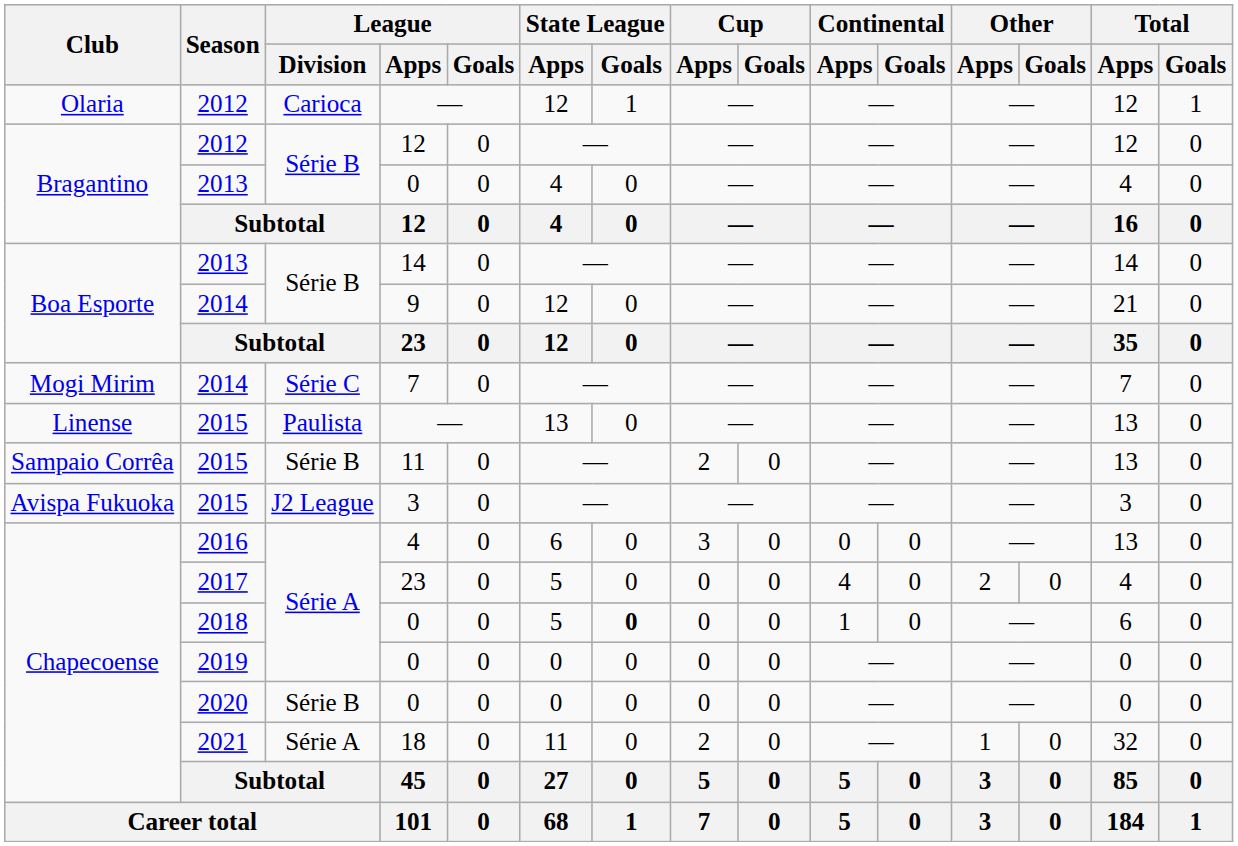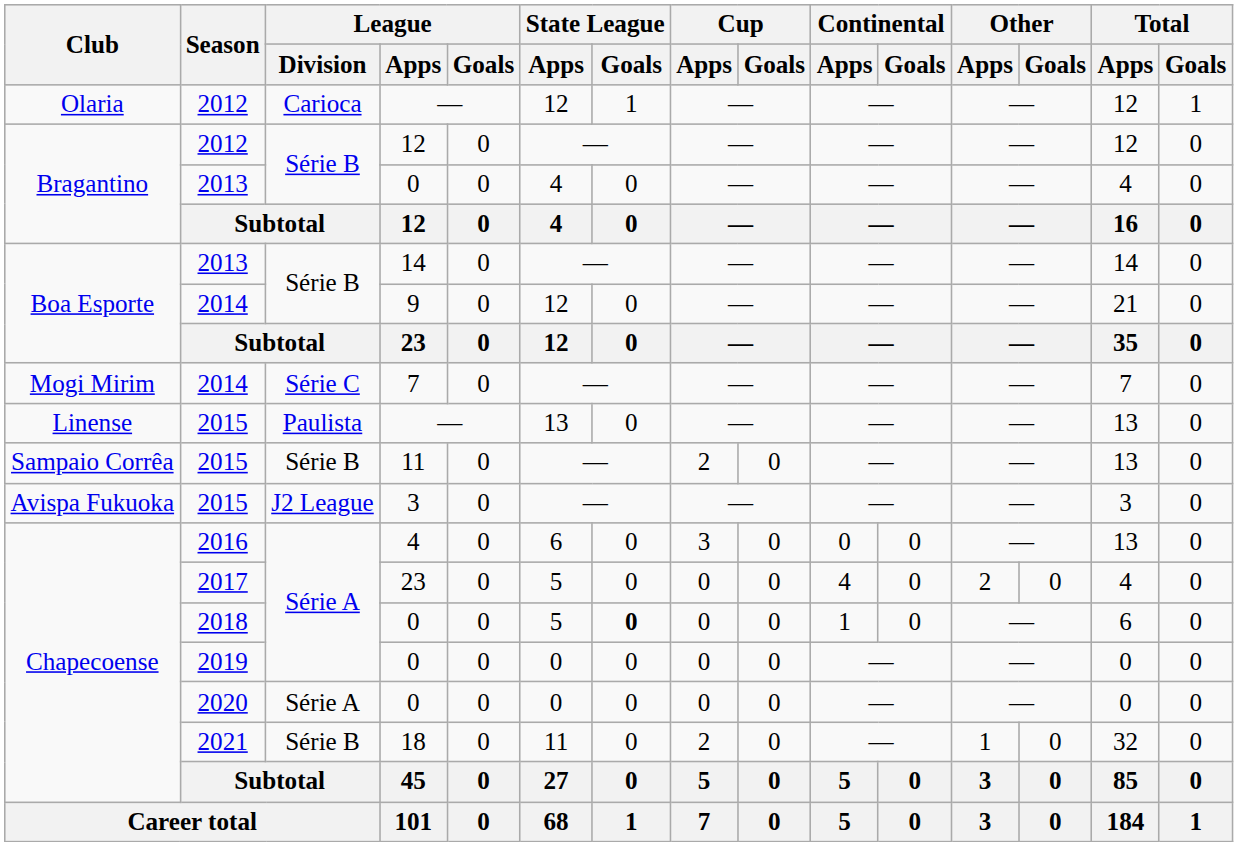2020 / 0 | League / Division: Série B -> Série A
18 | League / Division: Série A -> Série B
